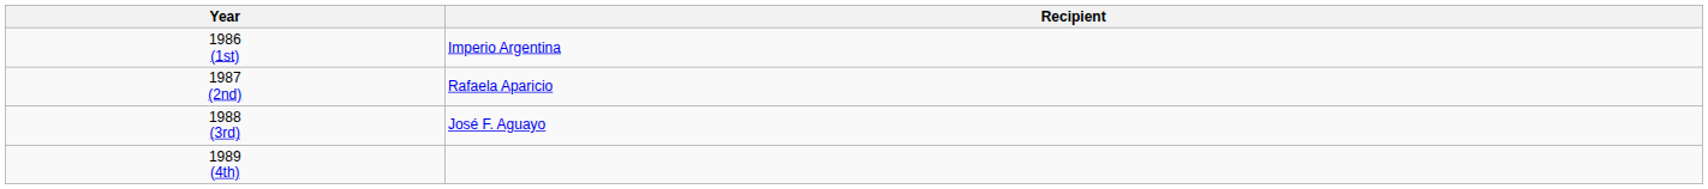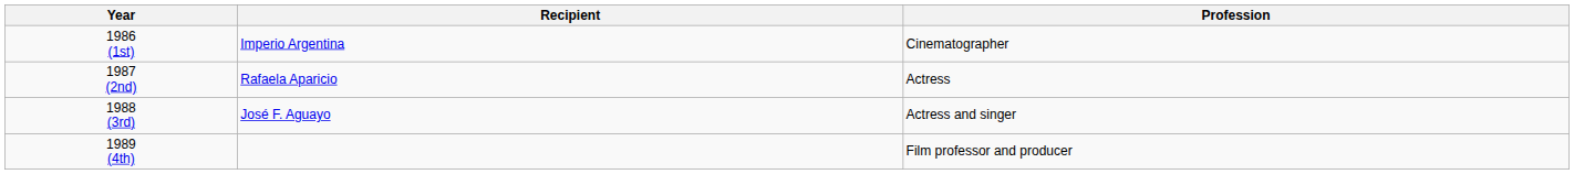+ column: Profession | Cinematographer | Actress | Actress and singer | Film professor and producer
